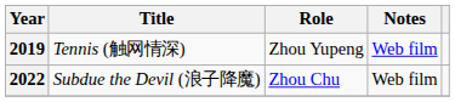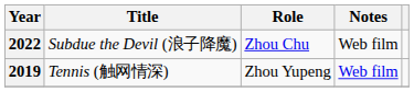rows swapped: 2019 <-> 2022
